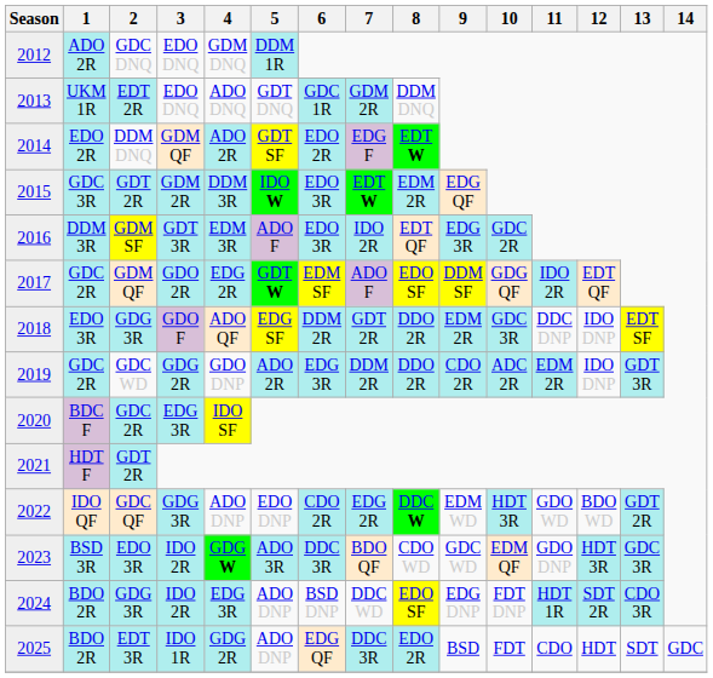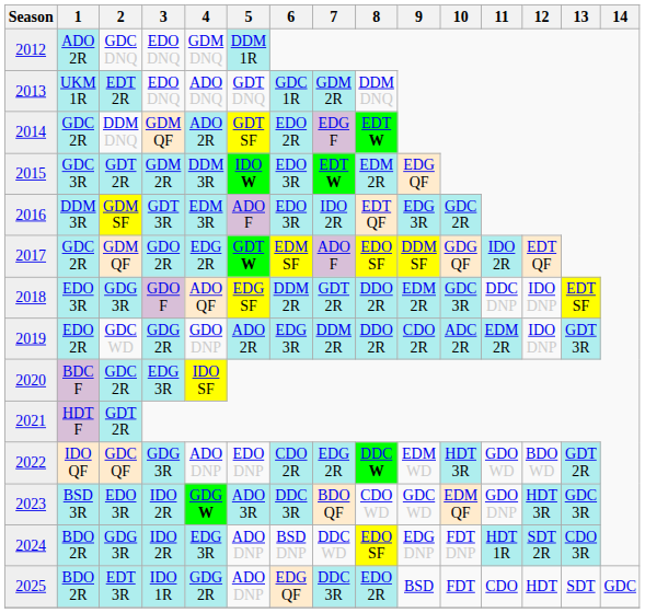2014 | 1: EDO 2R -> GDC 2R
2019 | 1: GDC 2R -> EDO 2R
